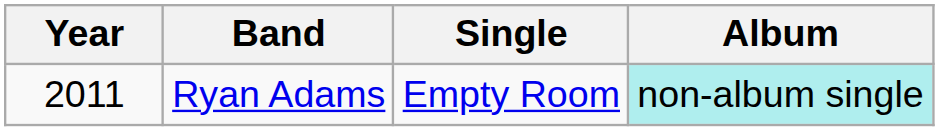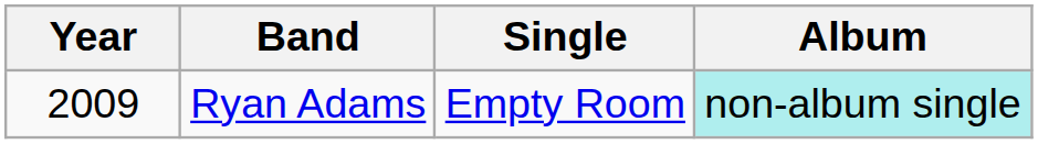Ryan Adams | Year: 2011 -> 2009
